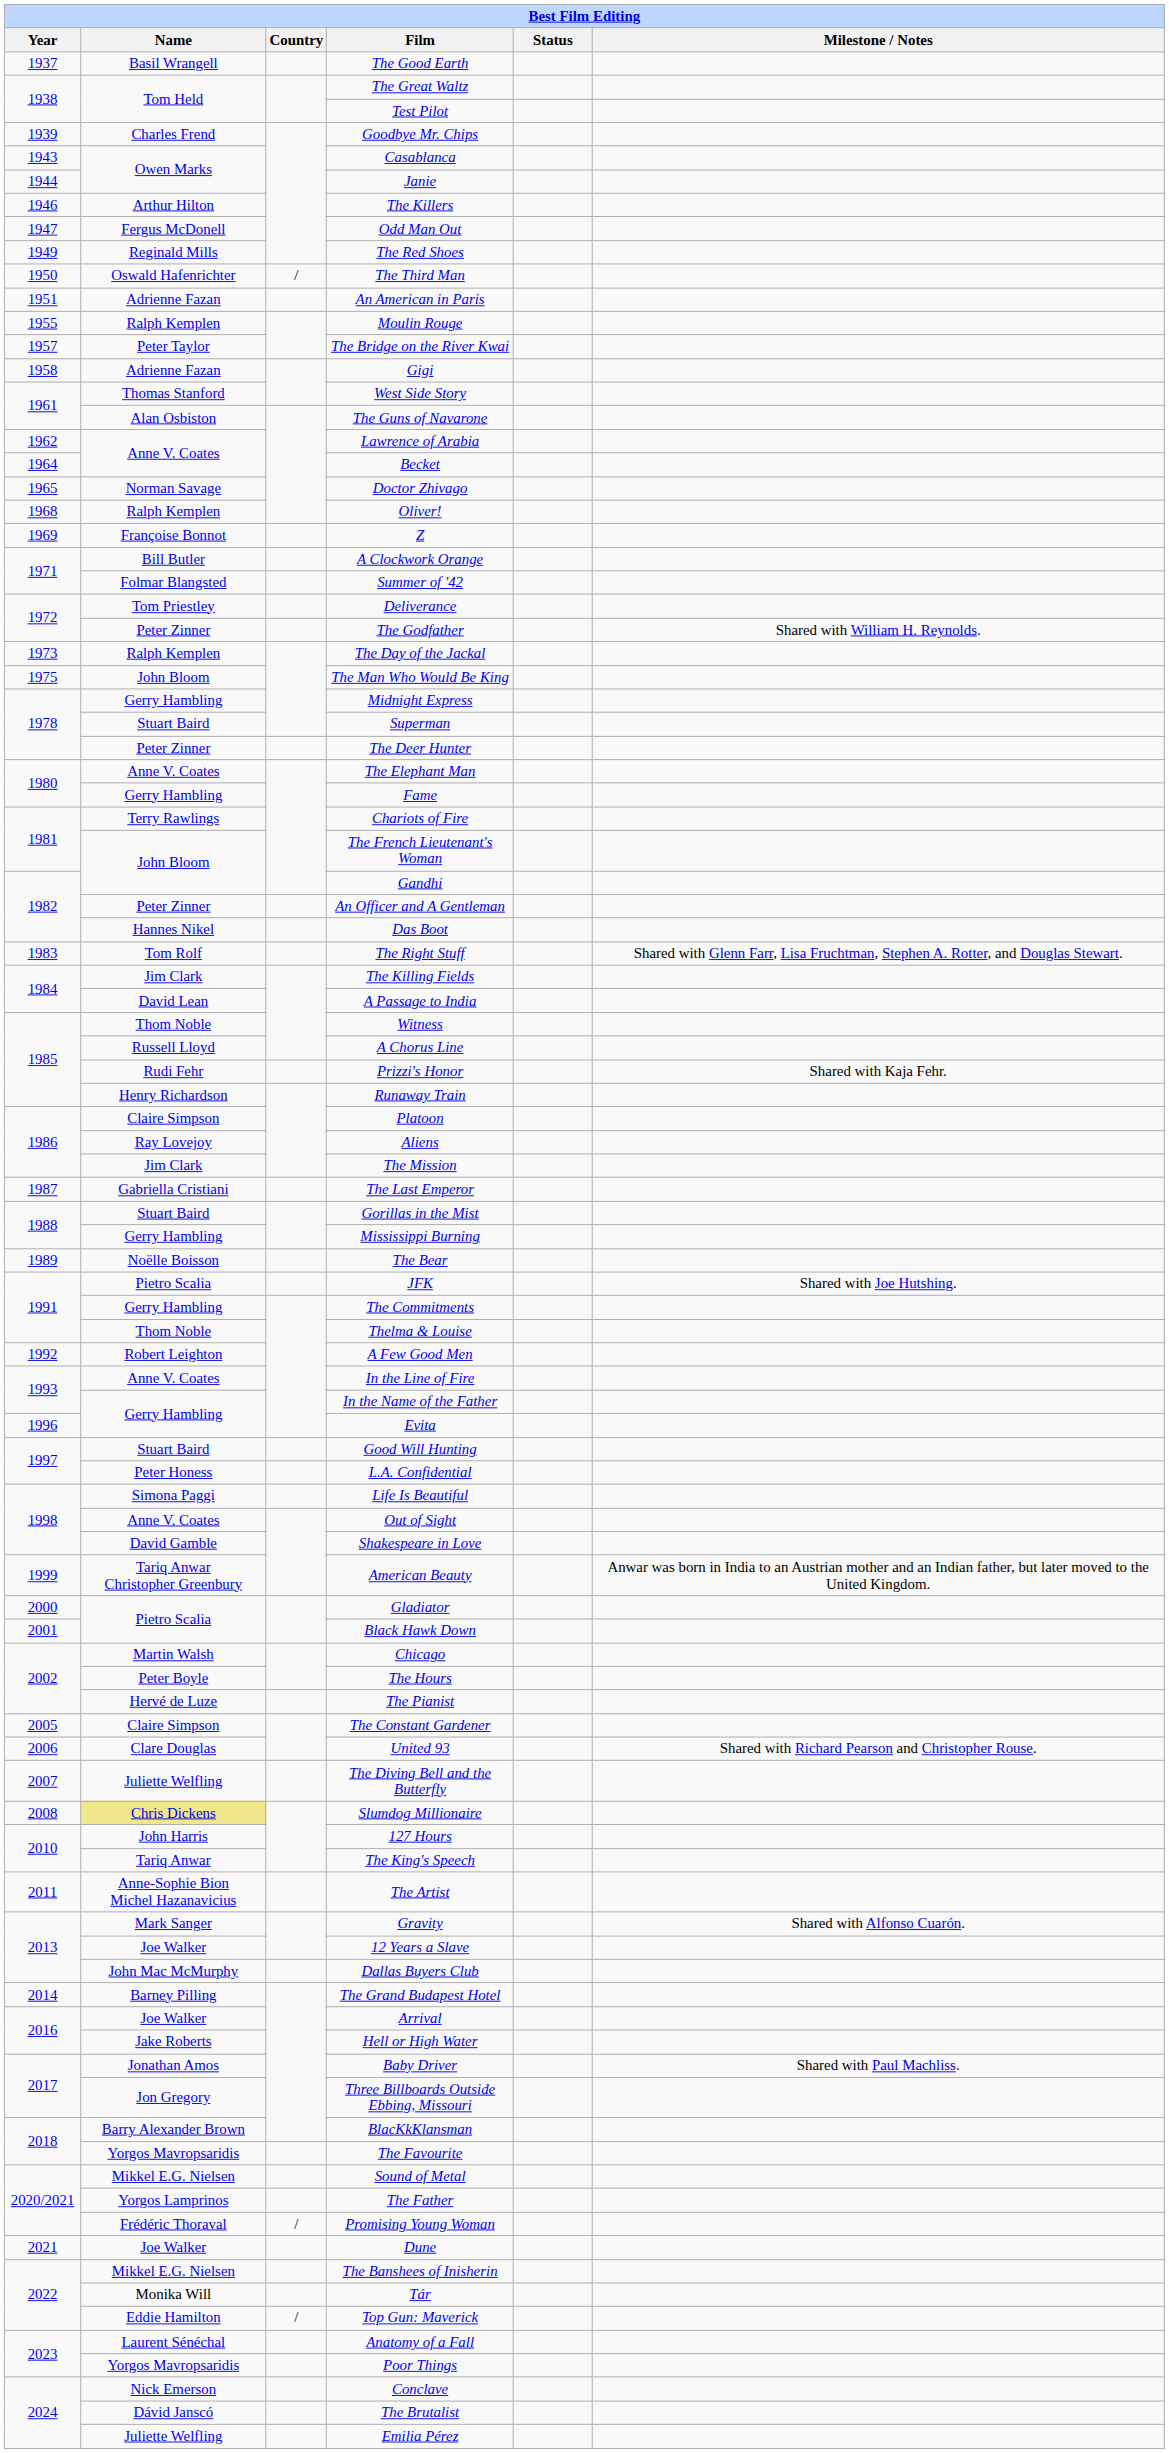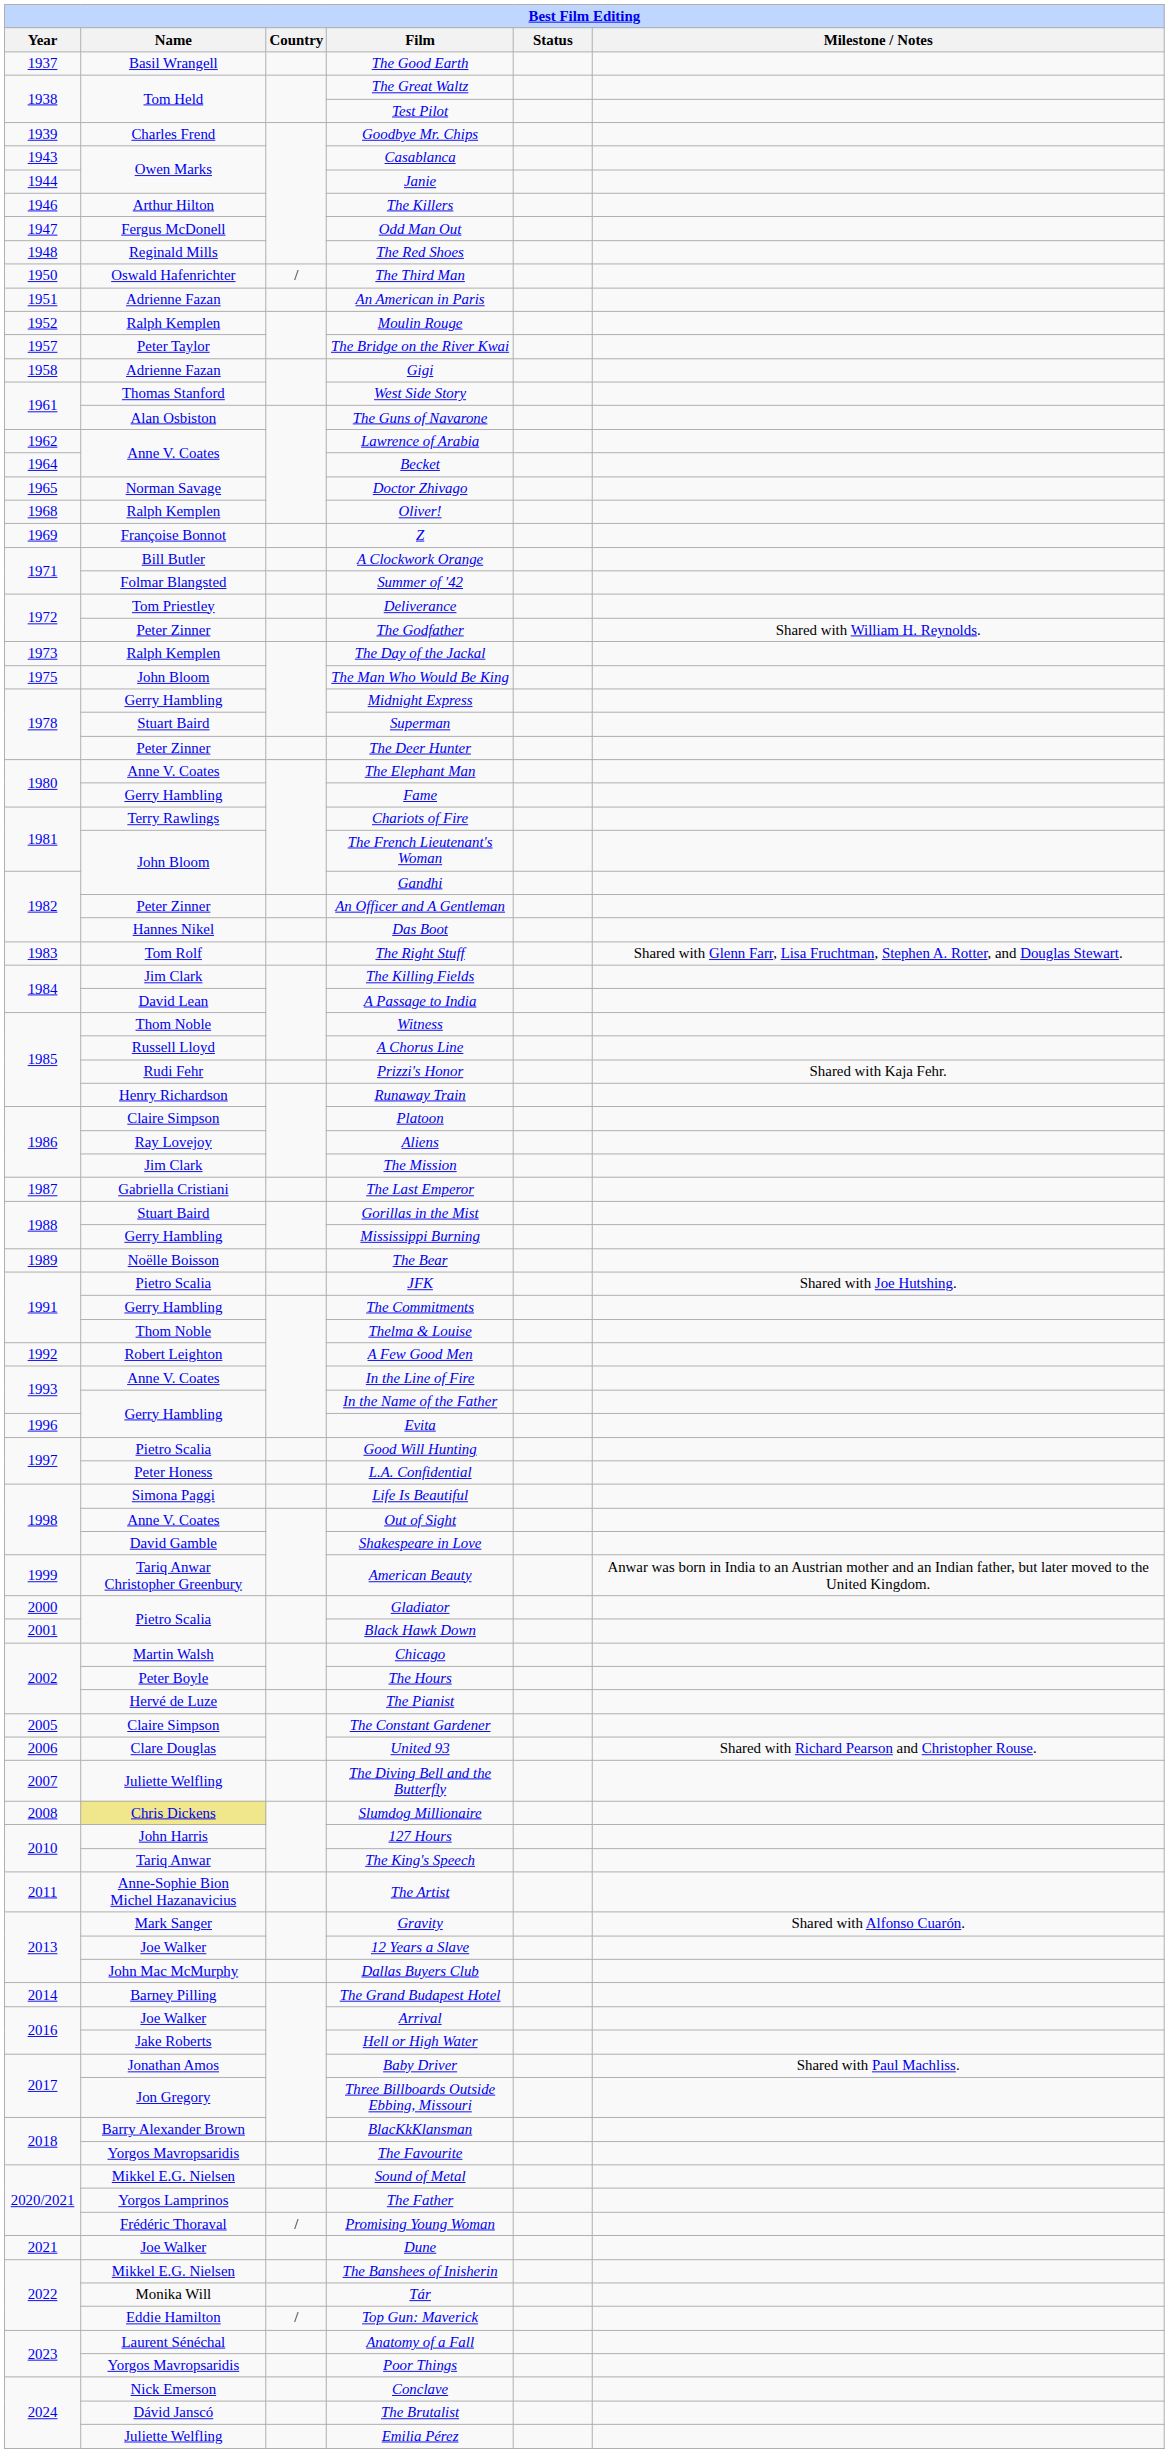The Red Shoes | Year: 1949 -> 1948
Moulin Rouge | Year: 1955 -> 1952
Good Will Hunting | Name: Stuart Baird -> Pietro Scalia
